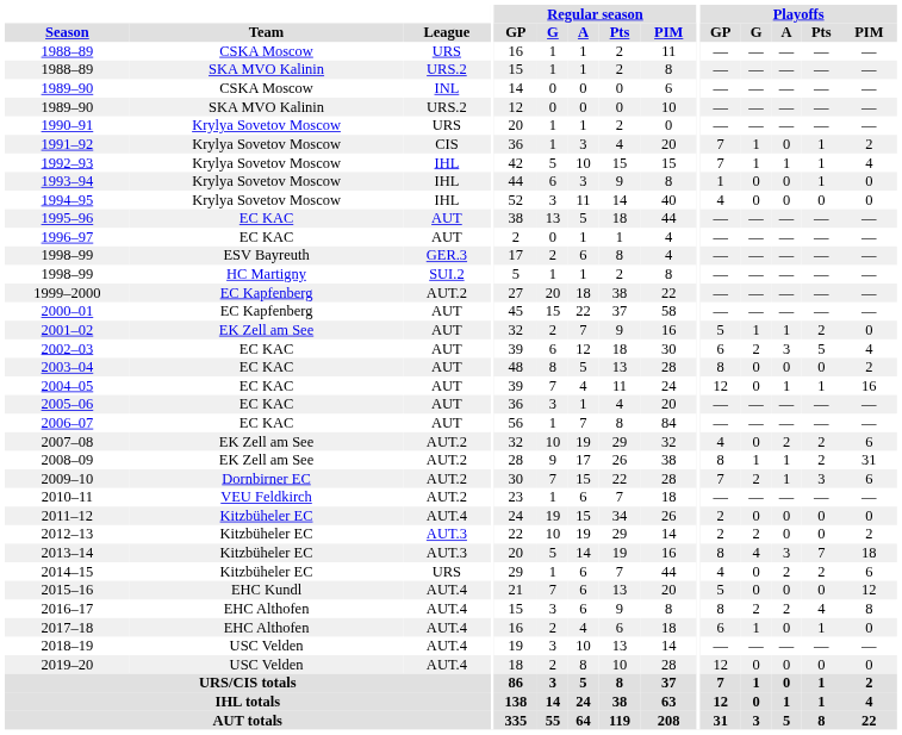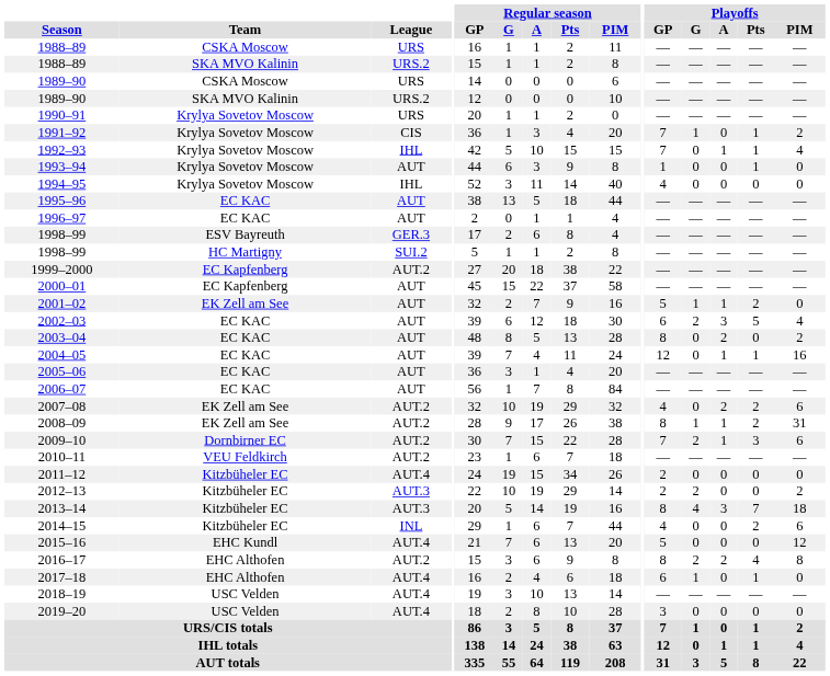1989–90 / CSKA Moscow | League: INL -> URS
1992–93 | Playoffs / G: 1 -> 0
1993–94 | League: IHL -> AUT
2003–04 | Playoffs / A: 0 -> 2
2014–15 | League: URS -> INL
2014–15 | Playoffs / A: 2 -> 0
2016–17 | League: AUT.4 -> AUT.2
2019–20 | Playoffs / GP: 12 -> 3
